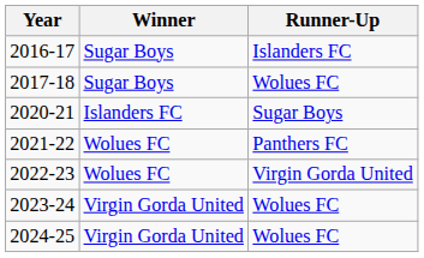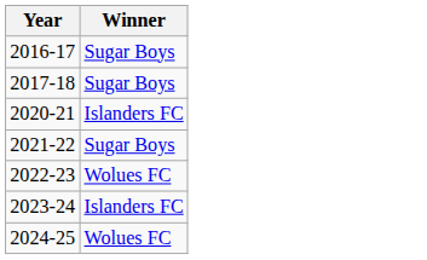- column: Runner-Up | Islanders FC | Wolues FC | Sugar Boys | Panthers FC | Virgin Gorda United | Wolues FC | Wolues FC
2021-22 | Winner: Wolues FC -> Sugar Boys
2023-24 | Winner: Virgin Gorda United -> Islanders FC
2024-25 | Winner: Virgin Gorda United -> Wolues FC
